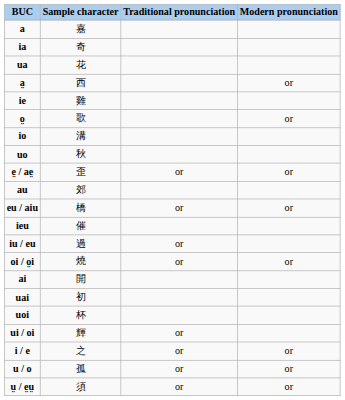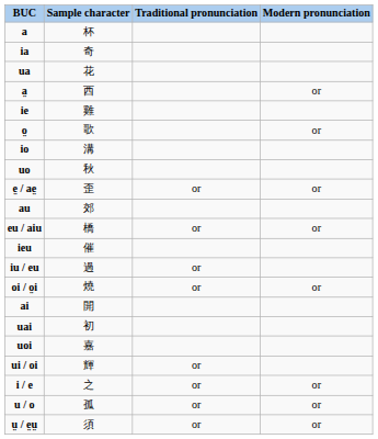a | Sample character: 嘉 -> 杯
uoi | Sample character: 杯 -> 嘉
